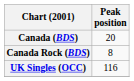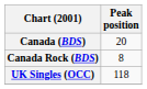UK Singles (OCC) | Peak position: 116 -> 118
